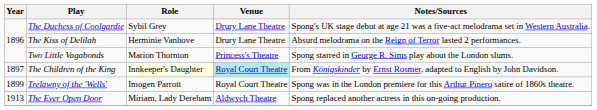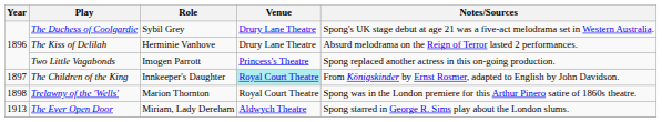Two Little Vagabonds | Role: Marion Thornton -> Imogen Parrott
Two Little Vagabonds | Notes/Sources: Spong starred in George R. Sims play about the London slums. -> Spong replaced another actress in this on-going production.
The Children of the King | Role: lightyellow background -> no background
Trelawny of the 'Wells' | Year: 1899 -> 1898
Trelawny of the 'Wells' | Role: Imogen Parrott -> Marion Thornton
The Ever Open Door | Notes/Sources: Spong replaced another actress in this on-going production. -> Spong starred in George R. Sims play about the London slums.
